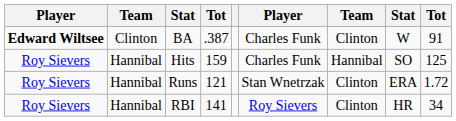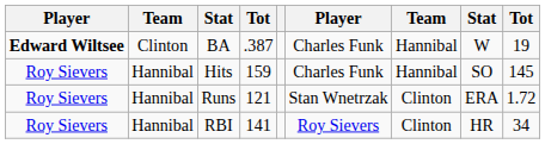BA | column 7: Clinton -> Hannibal
BA | column 9: 91 -> 19
Hits | column 9: 125 -> 145
